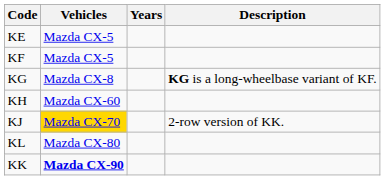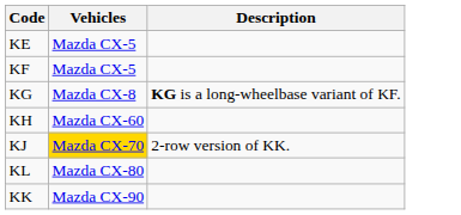- column: Years
KK | Vehicles: bold -> normal
